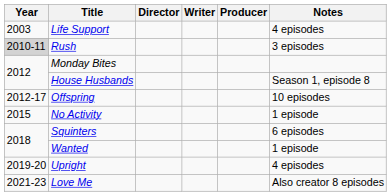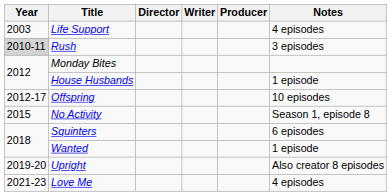House Husbands | Notes: Season 1, episode 8 -> 1 episode
No Activity | Notes: 1 episode -> Season 1, episode 8
Upright | Notes: 4 episodes -> Also creator 8 episodes
Love Me | Notes: Also creator 8 episodes -> 4 episodes
